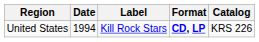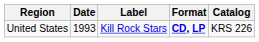United States | Date: 1994 -> 1993
